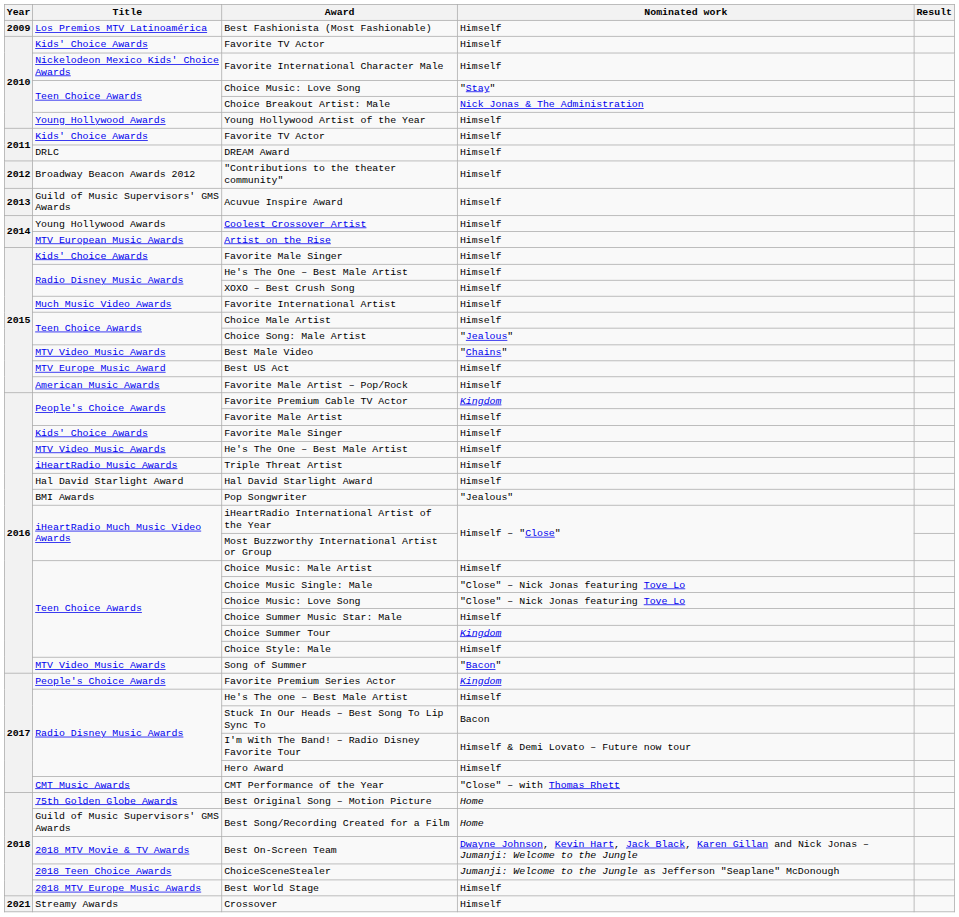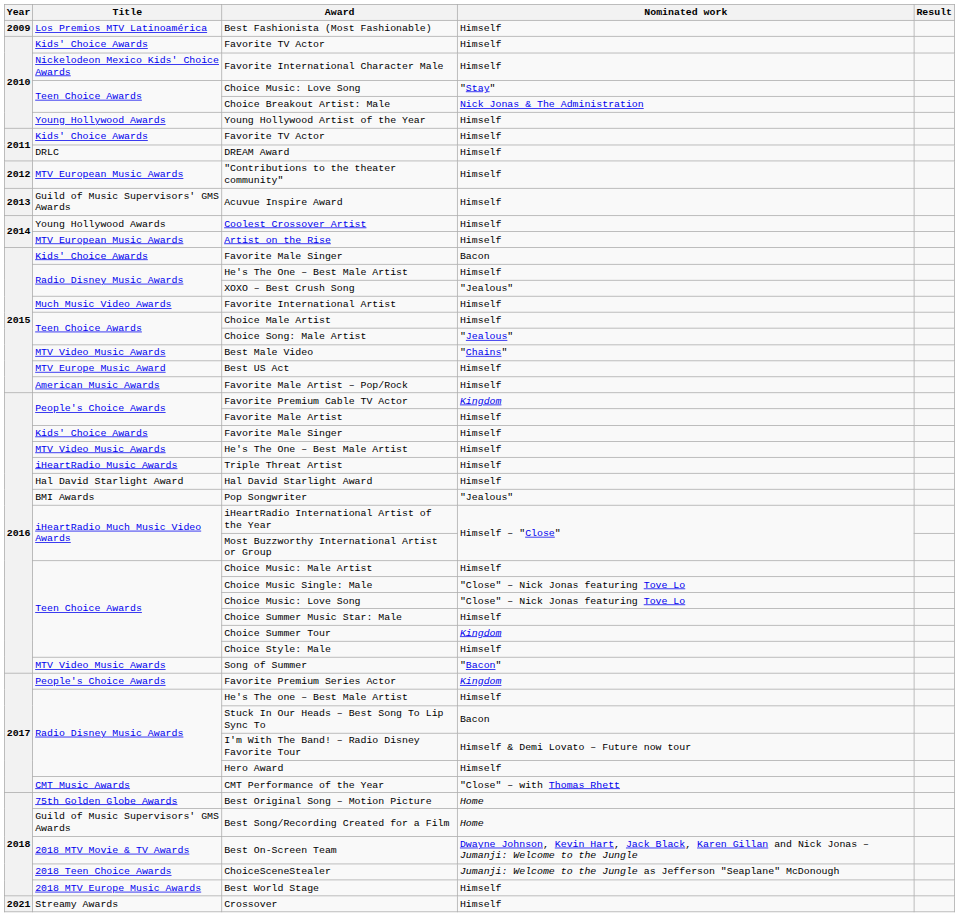"Contributions to the theater community" | Title: Broadway Beacon Awards 2012 -> MTV European Music Awards
2015 / Favorite Male Singer | Nominated work: Himself -> Bacon
XOXO – Best Crush Song | Nominated work: Himself -> "Jealous"
